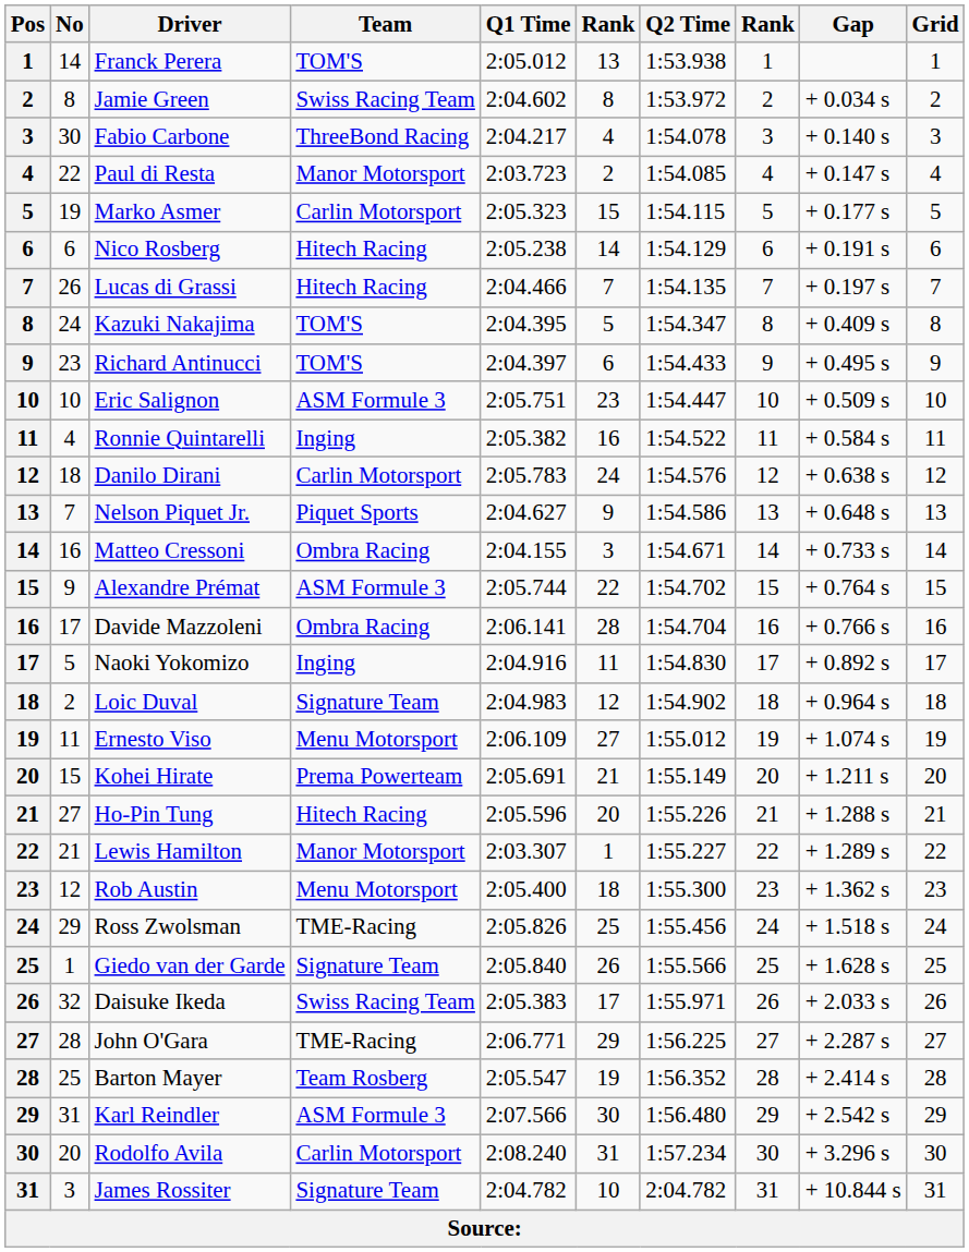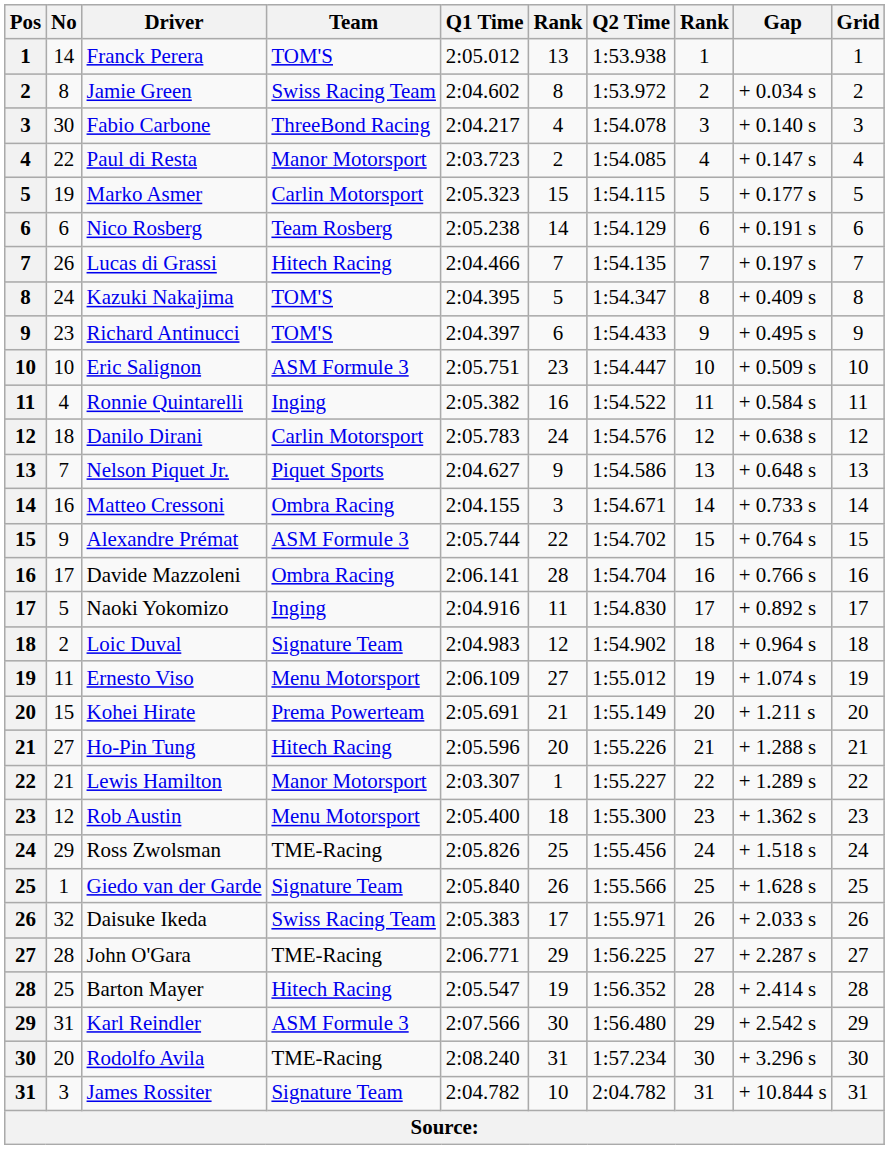Nico Rosberg | Team: Hitech Racing -> Team Rosberg
Barton Mayer | Team: Team Rosberg -> Hitech Racing
Rodolfo Avila | Team: Carlin Motorsport -> TME-Racing
